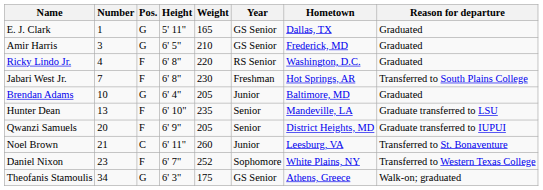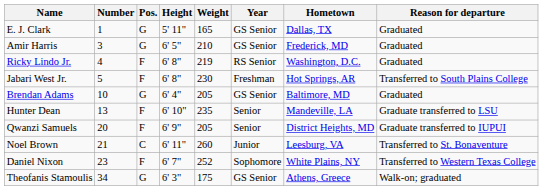Ricky Lindo Jr. | Weight: 220 -> 219
Jabari West Jr. | Number: 7 -> 5
Brendan Adams | Year: Junior -> GS Senior
